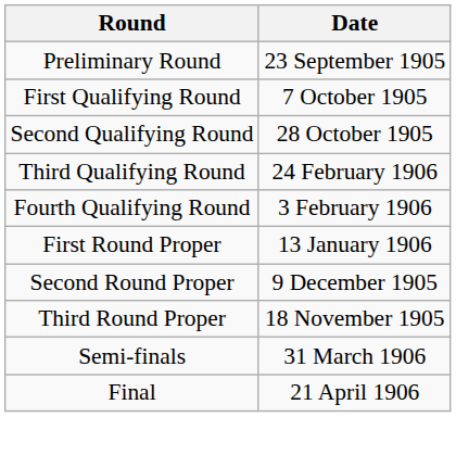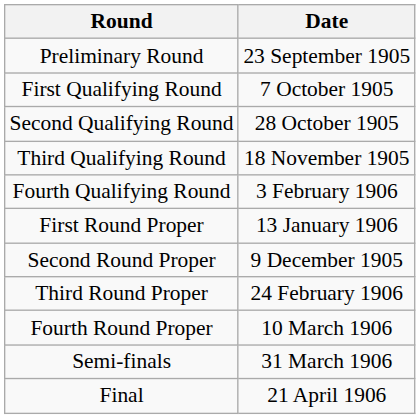Third Qualifying Round | Date: 24 February 1906 -> 18 November 1905
Third Round Proper | Date: 18 November 1905 -> 24 February 1906
+ row: Fourth Round Proper | 10 March 1906
